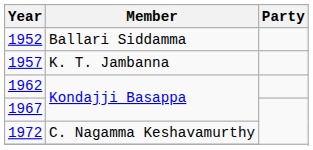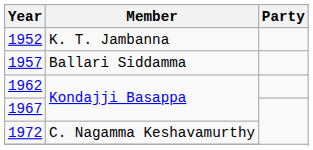1952 | Member: Ballari Siddamma -> K. T. Jambanna
1957 | Member: K. T. Jambanna -> Ballari Siddamma
